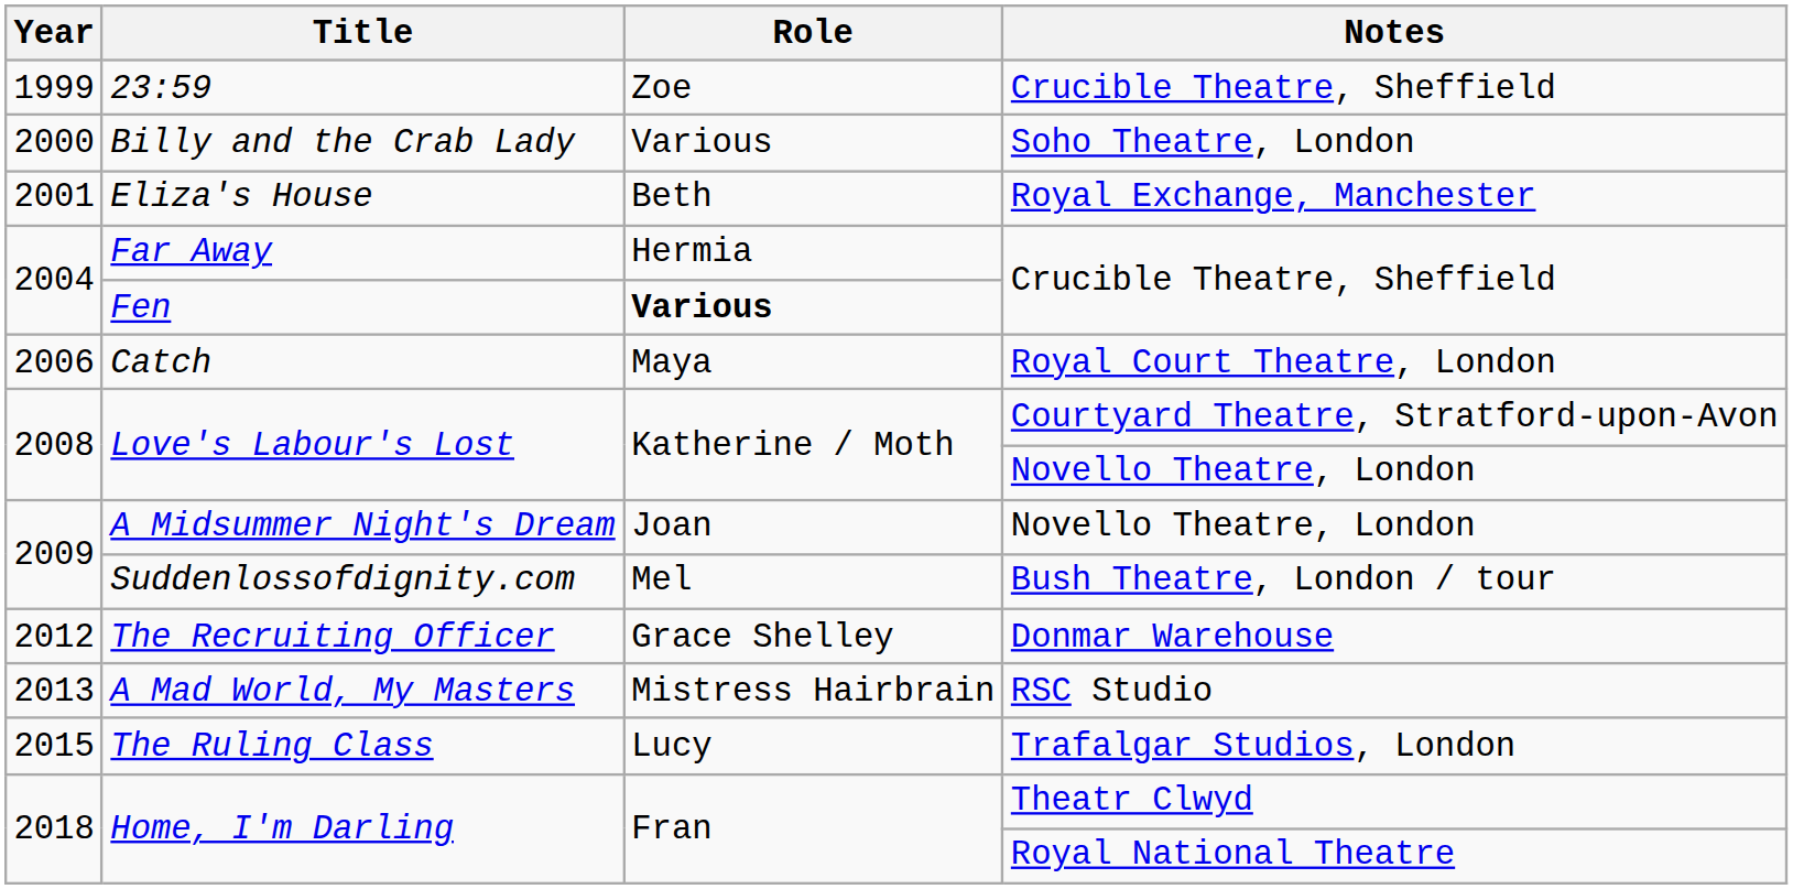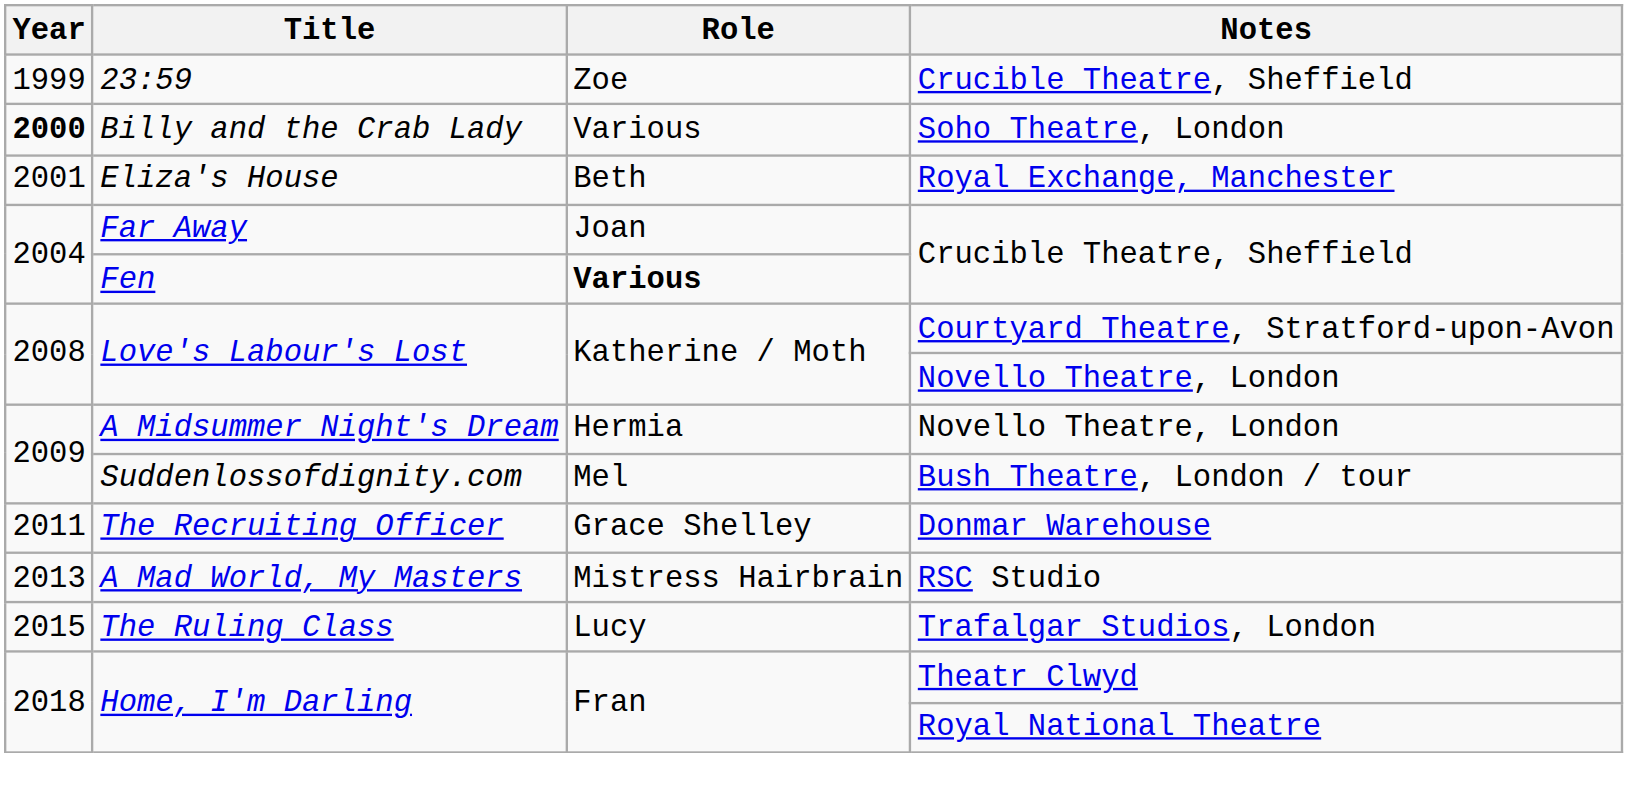Billy and the Crab Lady | Year: normal -> bold
Far Away | Role: Hermia -> Joan
- row: 2006 | Catch | Maya | Royal Court Theatre, London
A Midsummer Night's Dream | Role: Joan -> Hermia
The Recruiting Officer | Year: 2012 -> 2011
